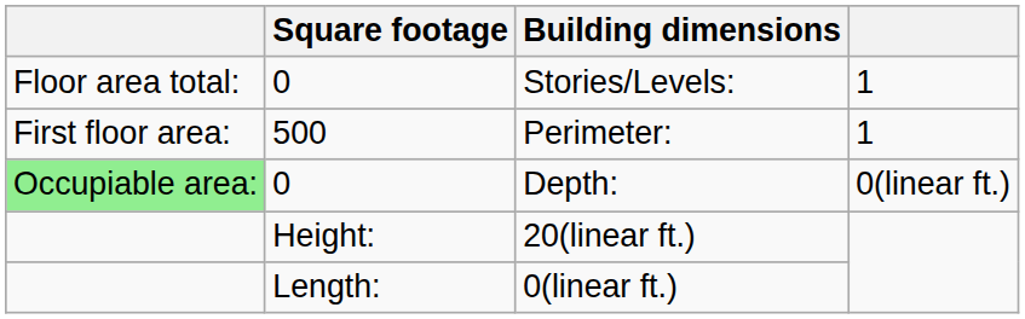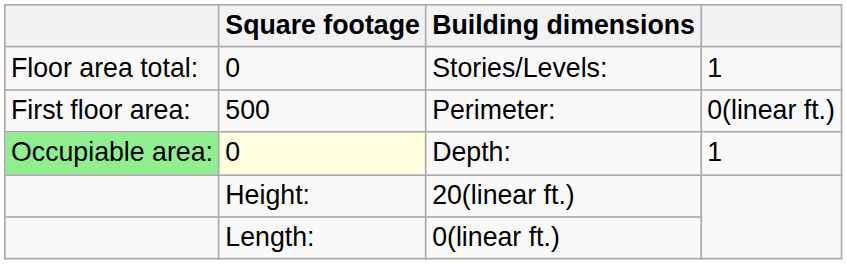Perimeter: | column 4: 1 -> 0(linear ft.)
Depth: | Square footage: no background -> lightyellow background
Depth: | column 4: 0(linear ft.) -> 1
